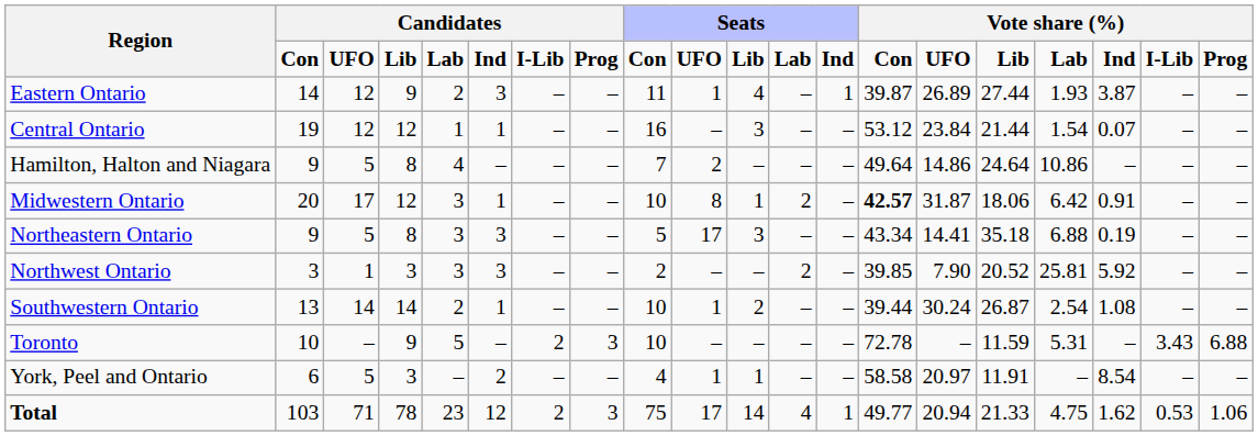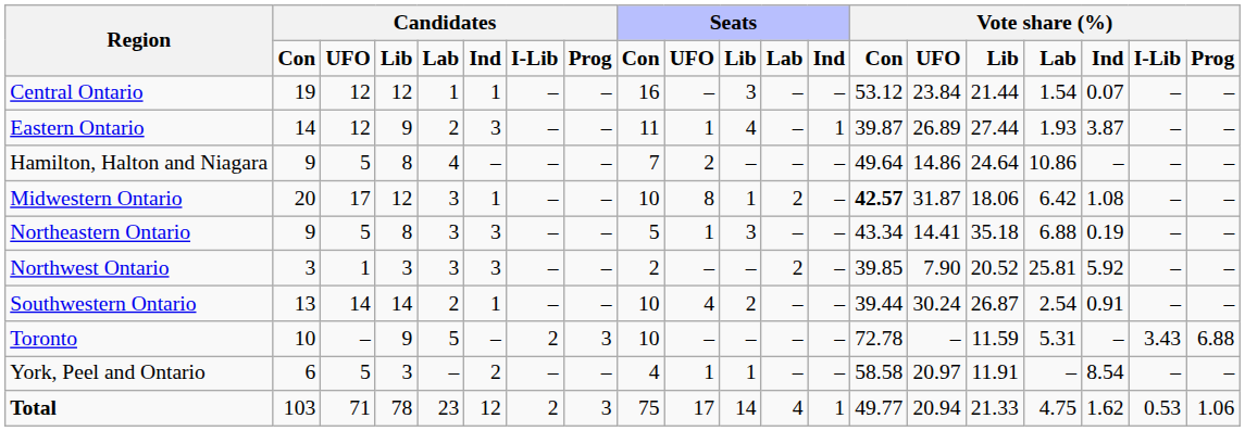rows swapped: Central Ontario <-> Eastern Ontario
Midwestern Ontario | column 18: 0.91 -> 1.08
Northeastern Ontario | column 10: 17 -> 1
Southwestern Ontario | column 10: 1 -> 4
Southwestern Ontario | column 18: 1.08 -> 0.91
